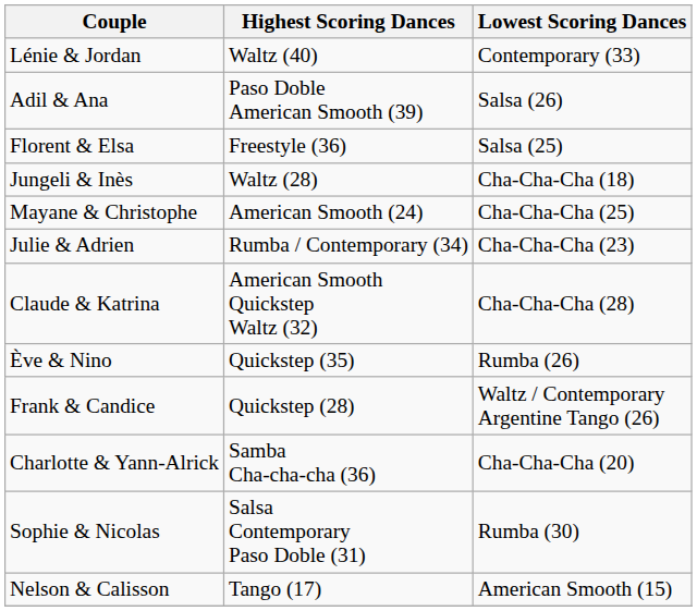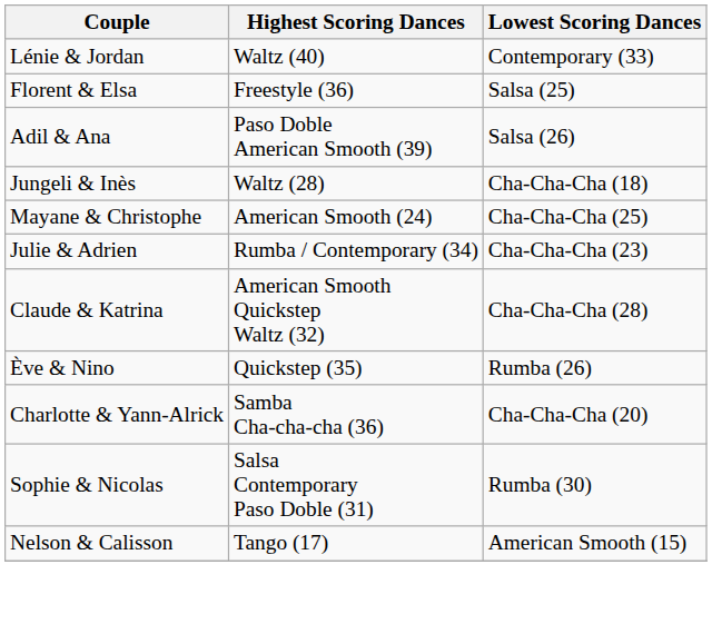rows swapped: Florent & Elsa <-> Adil & Ana
- row: Frank & Candice | Quickstep (28) | Waltz / Contemporary Argentine Tango (26)
